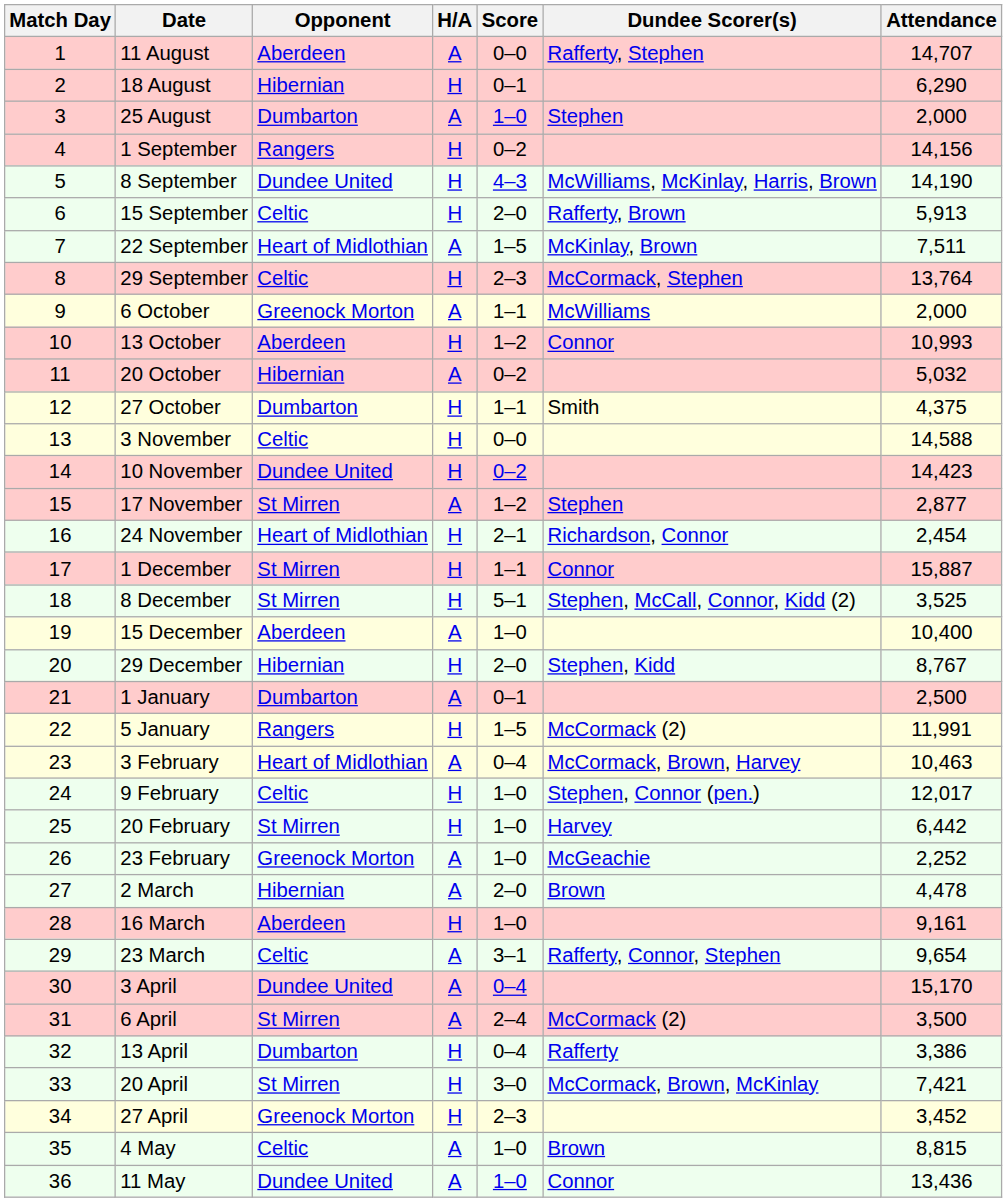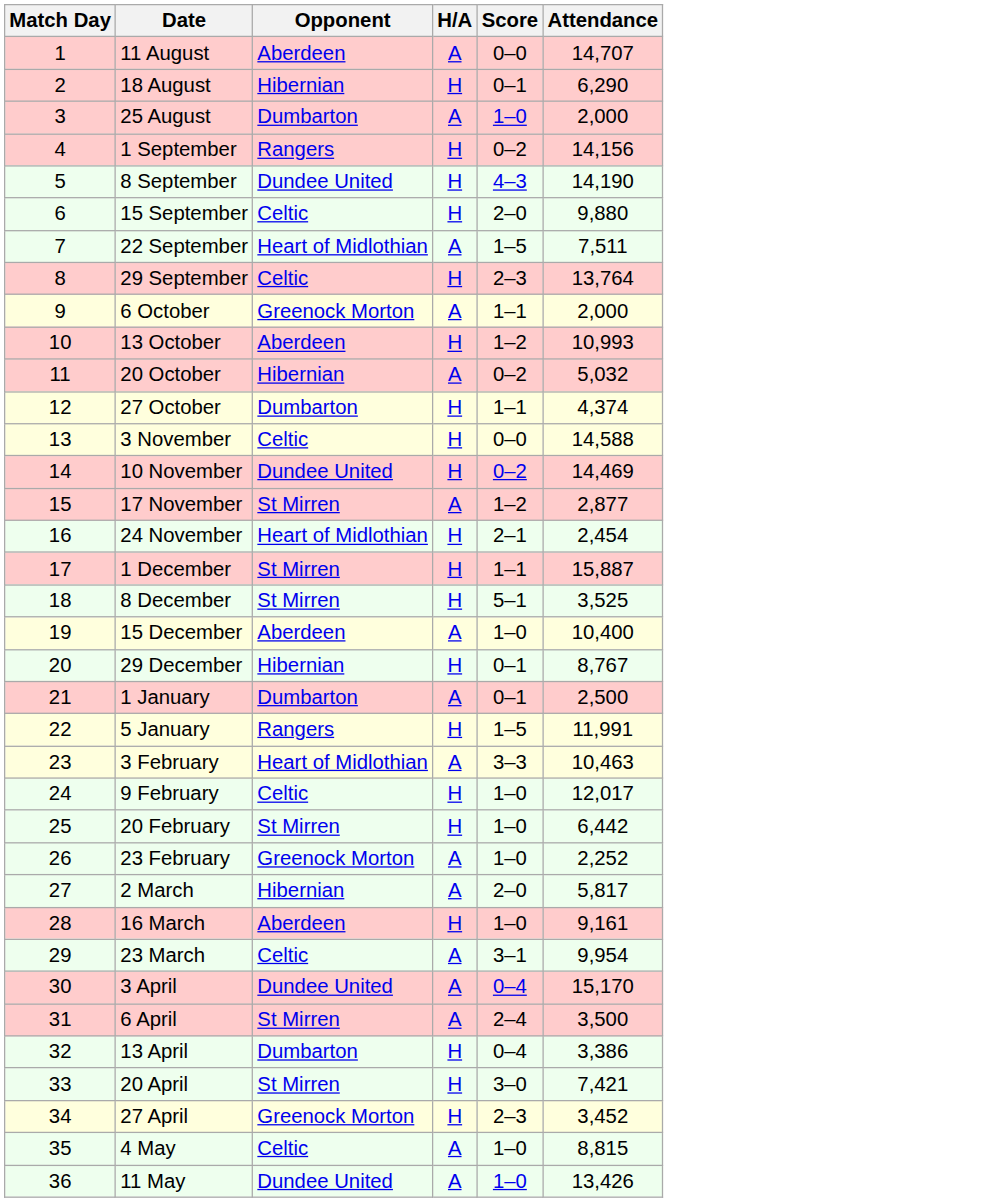- column: Dundee Scorer(s) | Rafferty, Stephen | Stephen | McWilliams, McKinlay, Harris, Brown | Rafferty, Brown | McKinlay, Brown | McCormack, Stephen | McWilliams | Connor | Smith | Stephen | Richardson, Connor | Connor | Stephen, McCall, Connor, Kidd (2) | Stephen, Kidd | McCormack (2) | McCormack, Brown, Harvey | Stephen, Connor (pen.) | Harvey | McGeachie | Brown | Rafferty, Connor, Stephen | McCormack (2) | Rafferty | McCormack, Brown, McKinlay | Brown | Connor
15 September | Attendance: 5,913 -> 9,880
27 October | Attendance: 4,375 -> 4,374
10 November | Attendance: 14,423 -> 14,469
29 December | Score: 2–0 -> 0–1
3 February | Score: 0–4 -> 3–3
2 March | Attendance: 4,478 -> 5,817
23 March | Attendance: 9,654 -> 9,954
11 May | Attendance: 13,436 -> 13,426
